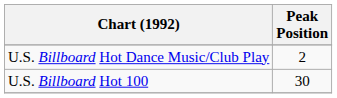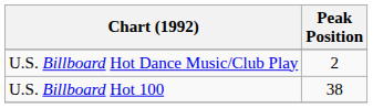U.S. Billboard Hot 100 | Peak Position: 30 -> 38
